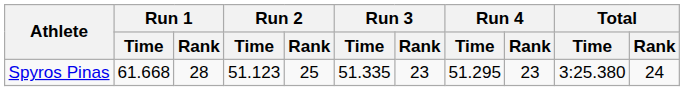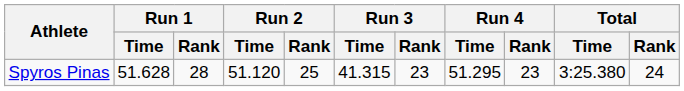Spyros Pinas | Run 1 / Time: 61.668 -> 51.628
Spyros Pinas | Run 2 / Time: 51.123 -> 51.120
Spyros Pinas | Run 3 / Time: 51.335 -> 41.315
